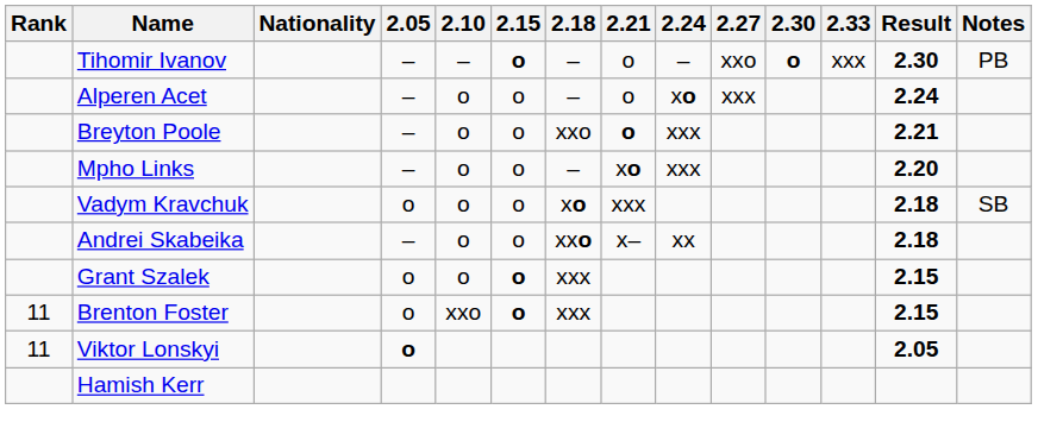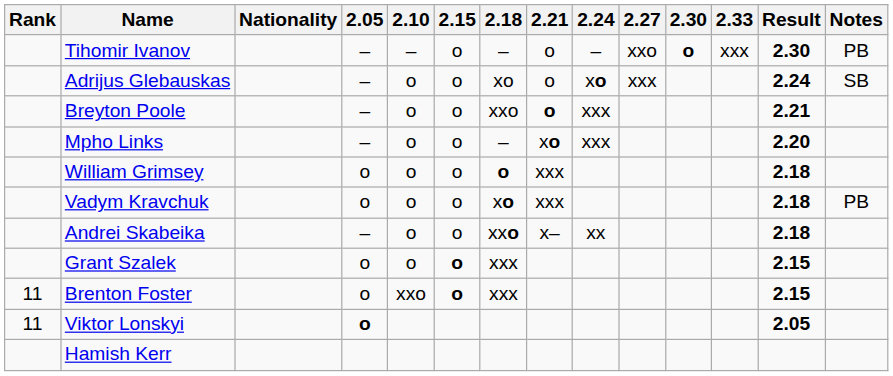Tihomir Ivanov | 2.15: bold -> normal
- row: Alperen Acet | – | o | o | – | o | xo | xxx | 2.24
+ row: Adrijus Glebauskas | – | o | o | xo | o | xo | xxx | 2.24 | SB
+ row: William Grimsey | o | o | o | o | xxx | 2.18
Vadym Kravchuk | Notes: SB -> PB
